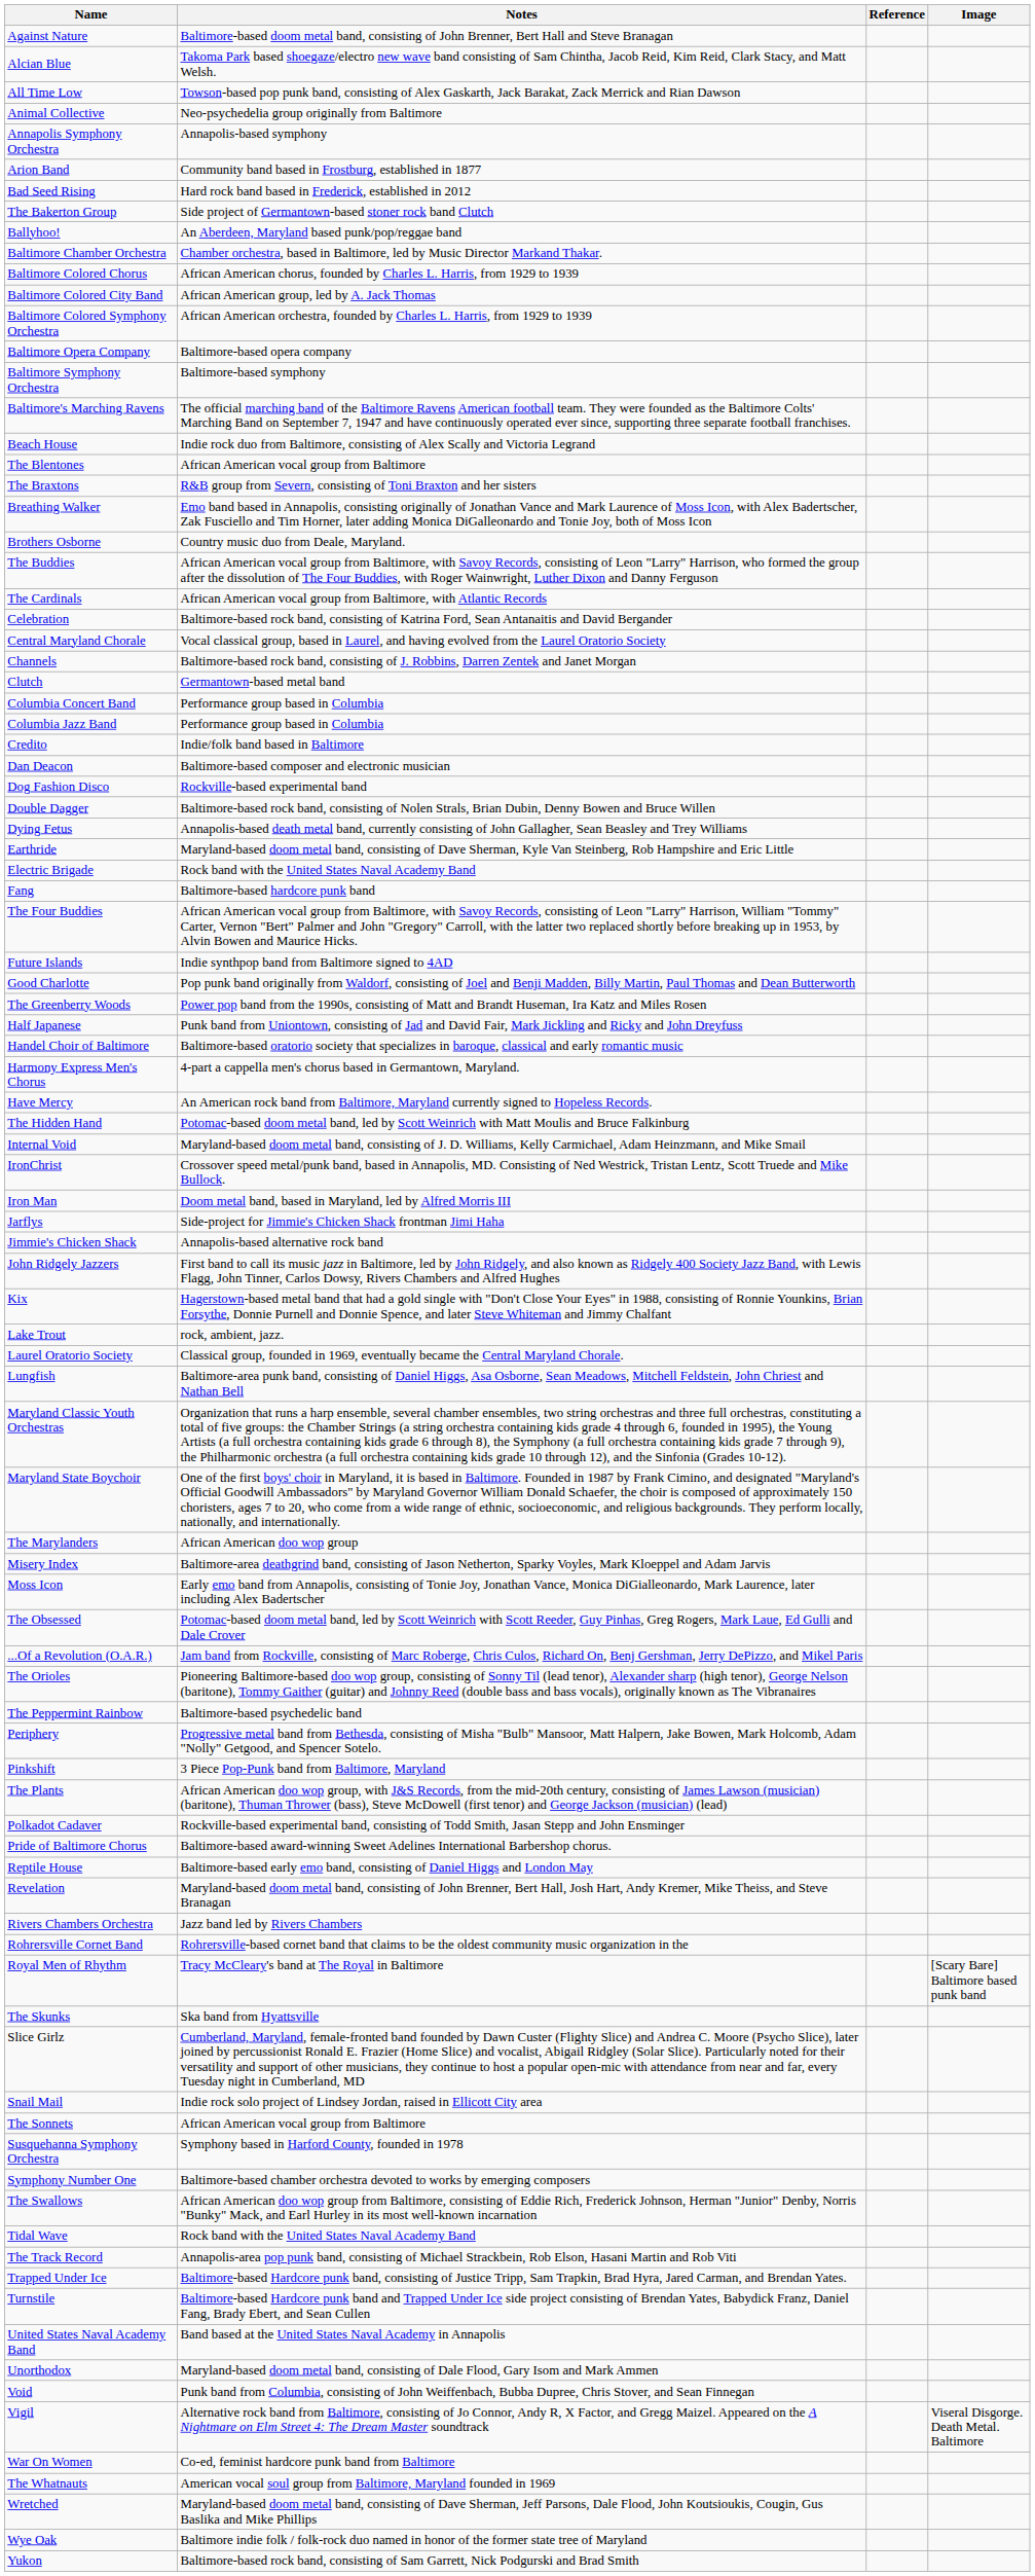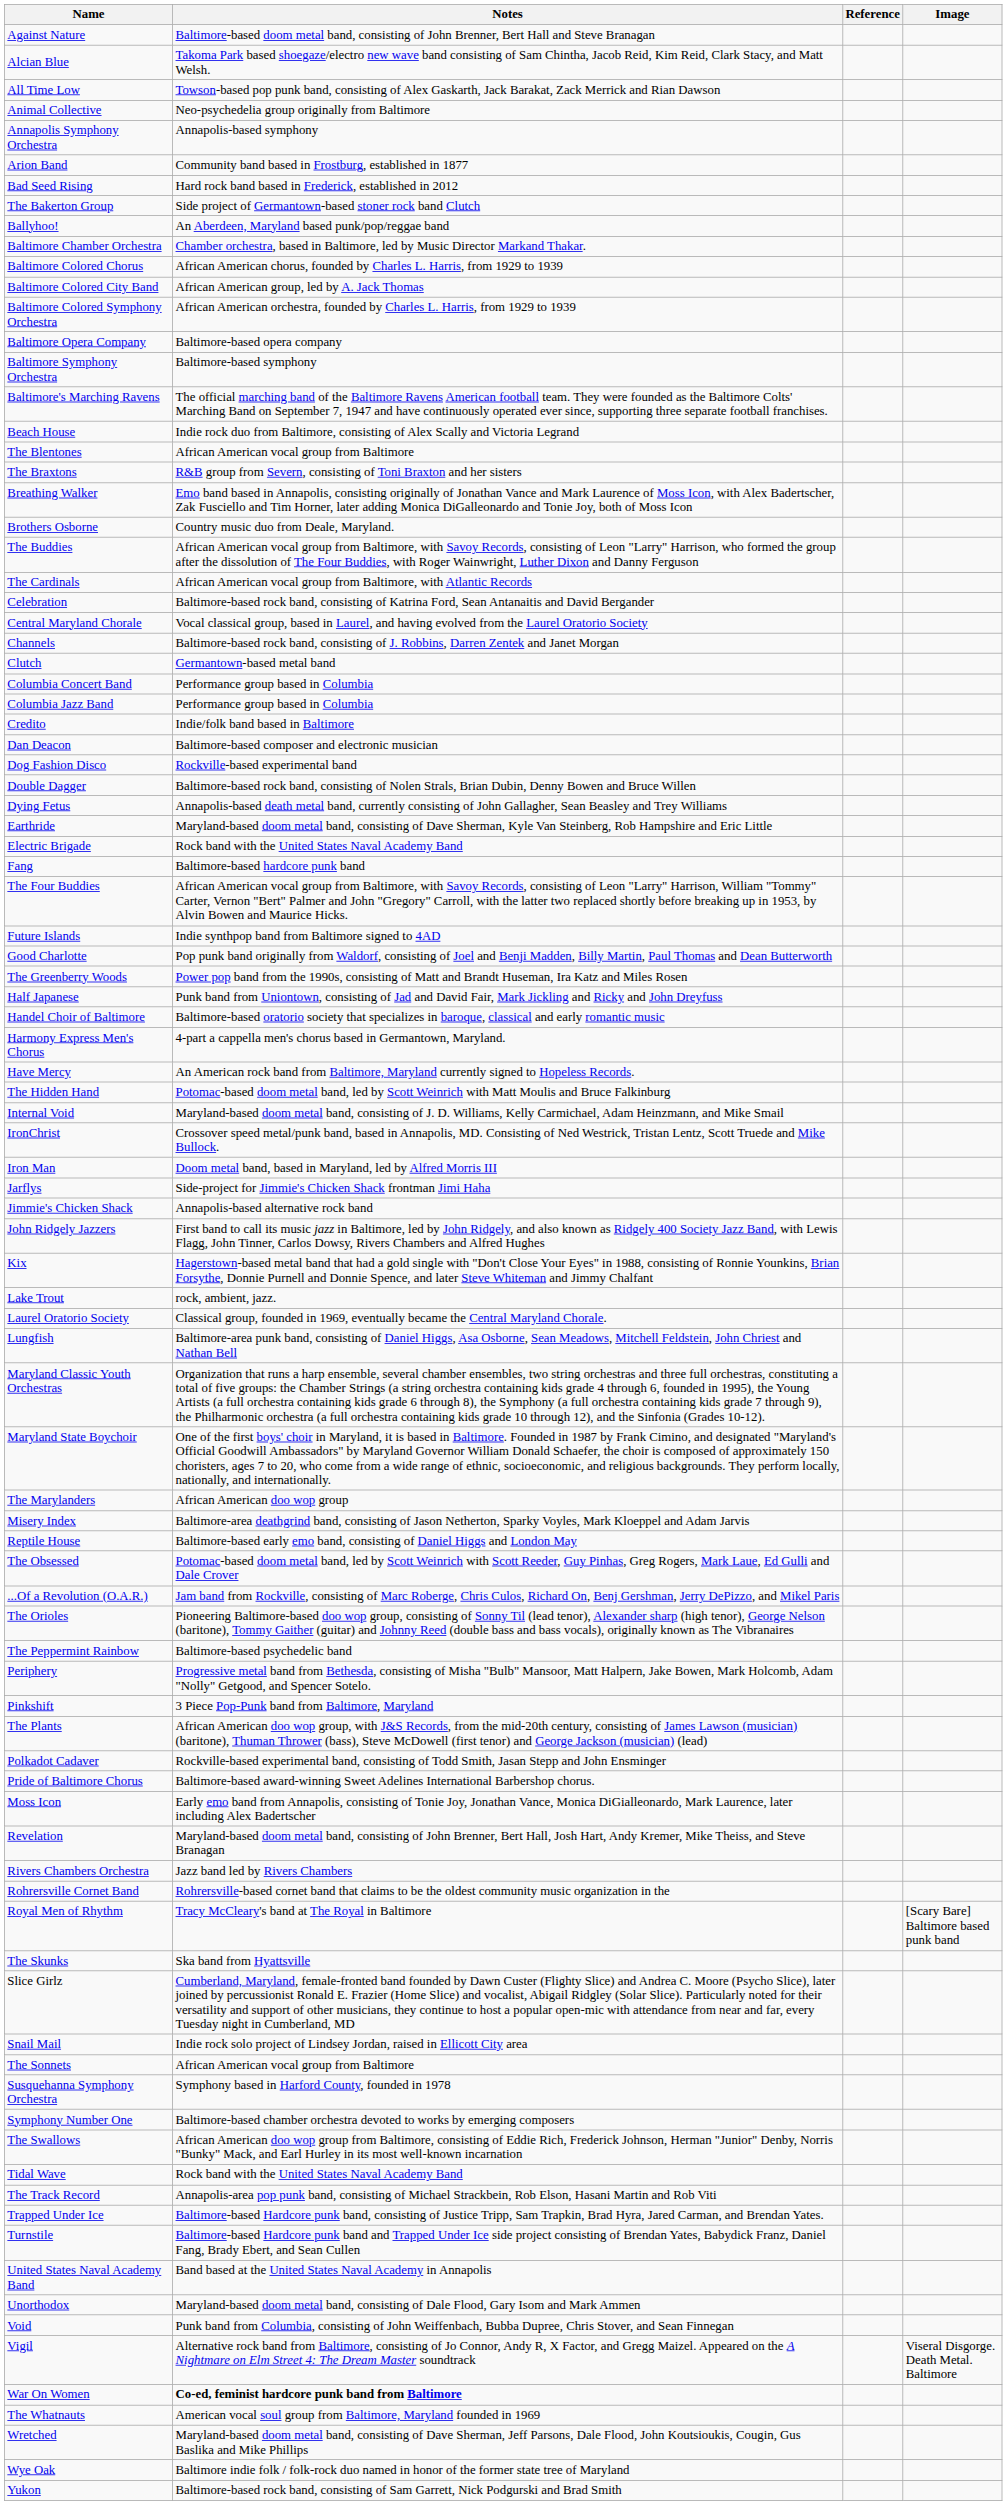rows swapped: Moss Icon <-> Reptile House
War On Women | Notes: normal -> bold
